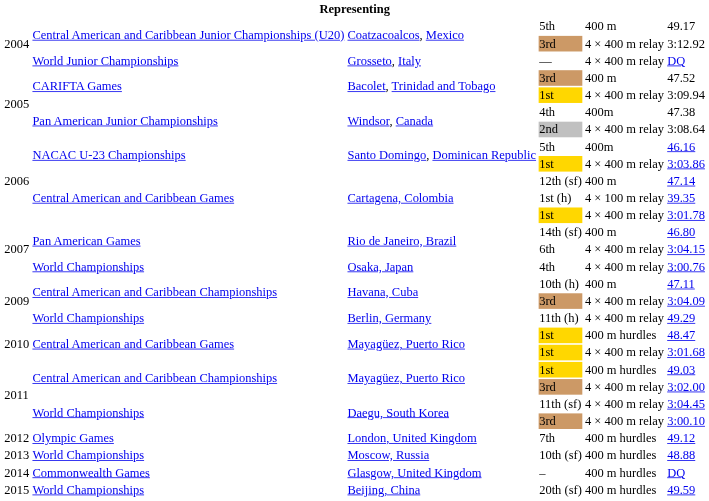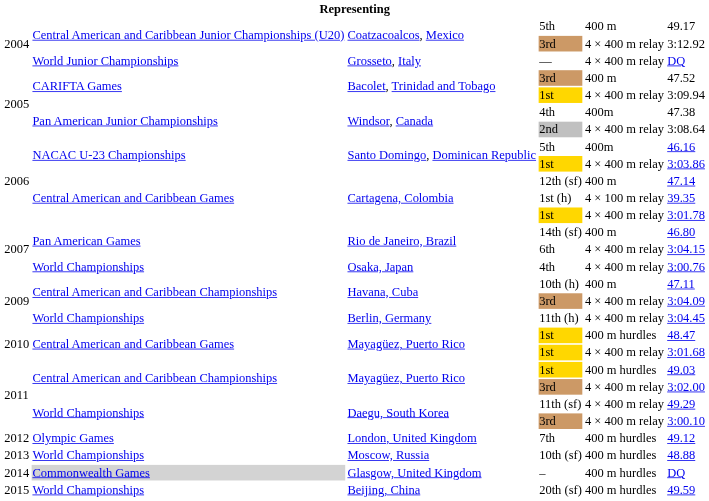11th (h) | column 6: 49.29 -> 3:04.45
11th (sf) | column 6: 3:04.45 -> 49.29
– | column 2: no background -> lightgrey background
